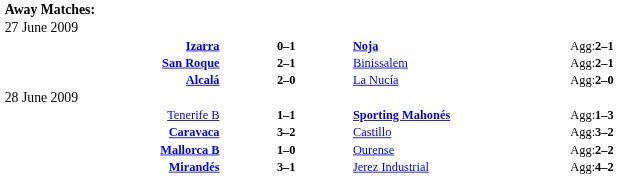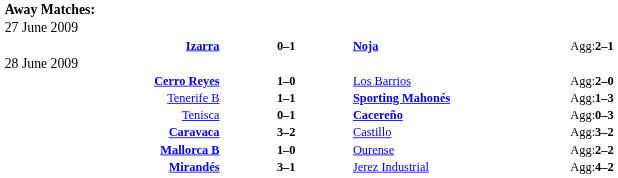- row: San Roque | 2–1 | Binissalem | Agg:2–1
- row: Alcalá | 2–0 | La Nucía | Agg:2–0
+ row: Cerro Reyes | 1–0 | Los Barrios | Agg:2–0
+ row: Tenisca | 0–1 | Cacereño | Agg:0–3
